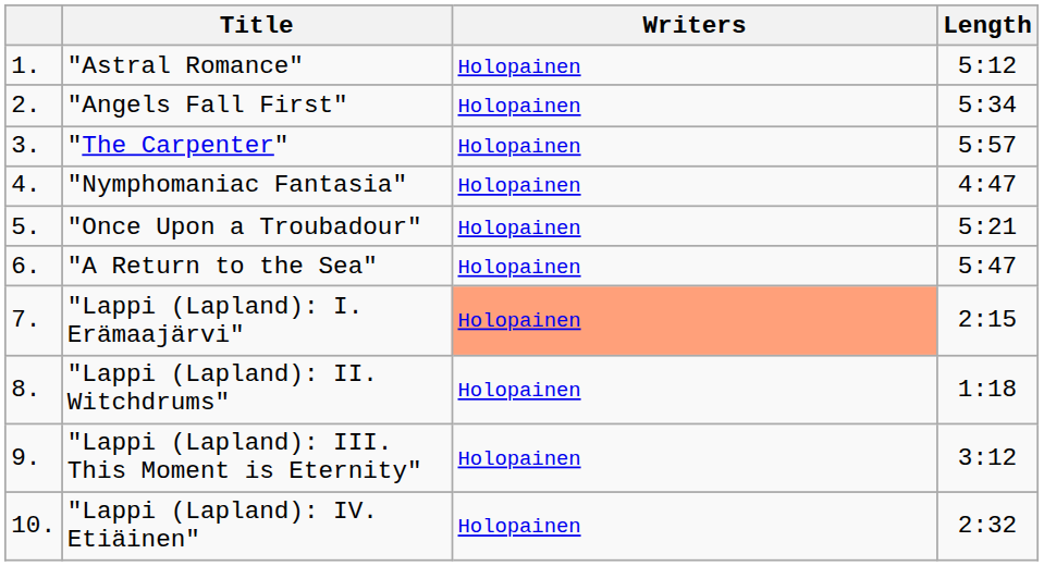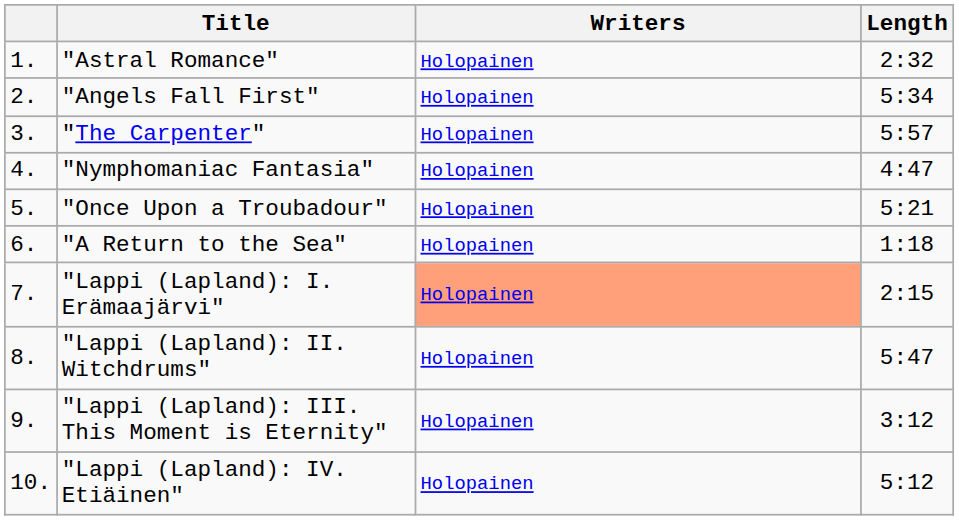"Astral Romance" | Length: 5:12 -> 2:32
"A Return to the Sea" | Length: 5:47 -> 1:18
"Lappi (Lapland): II. Witchdrums" | Length: 1:18 -> 5:47
"Lappi (Lapland): IV. Etiäinen" | Length: 2:32 -> 5:12
